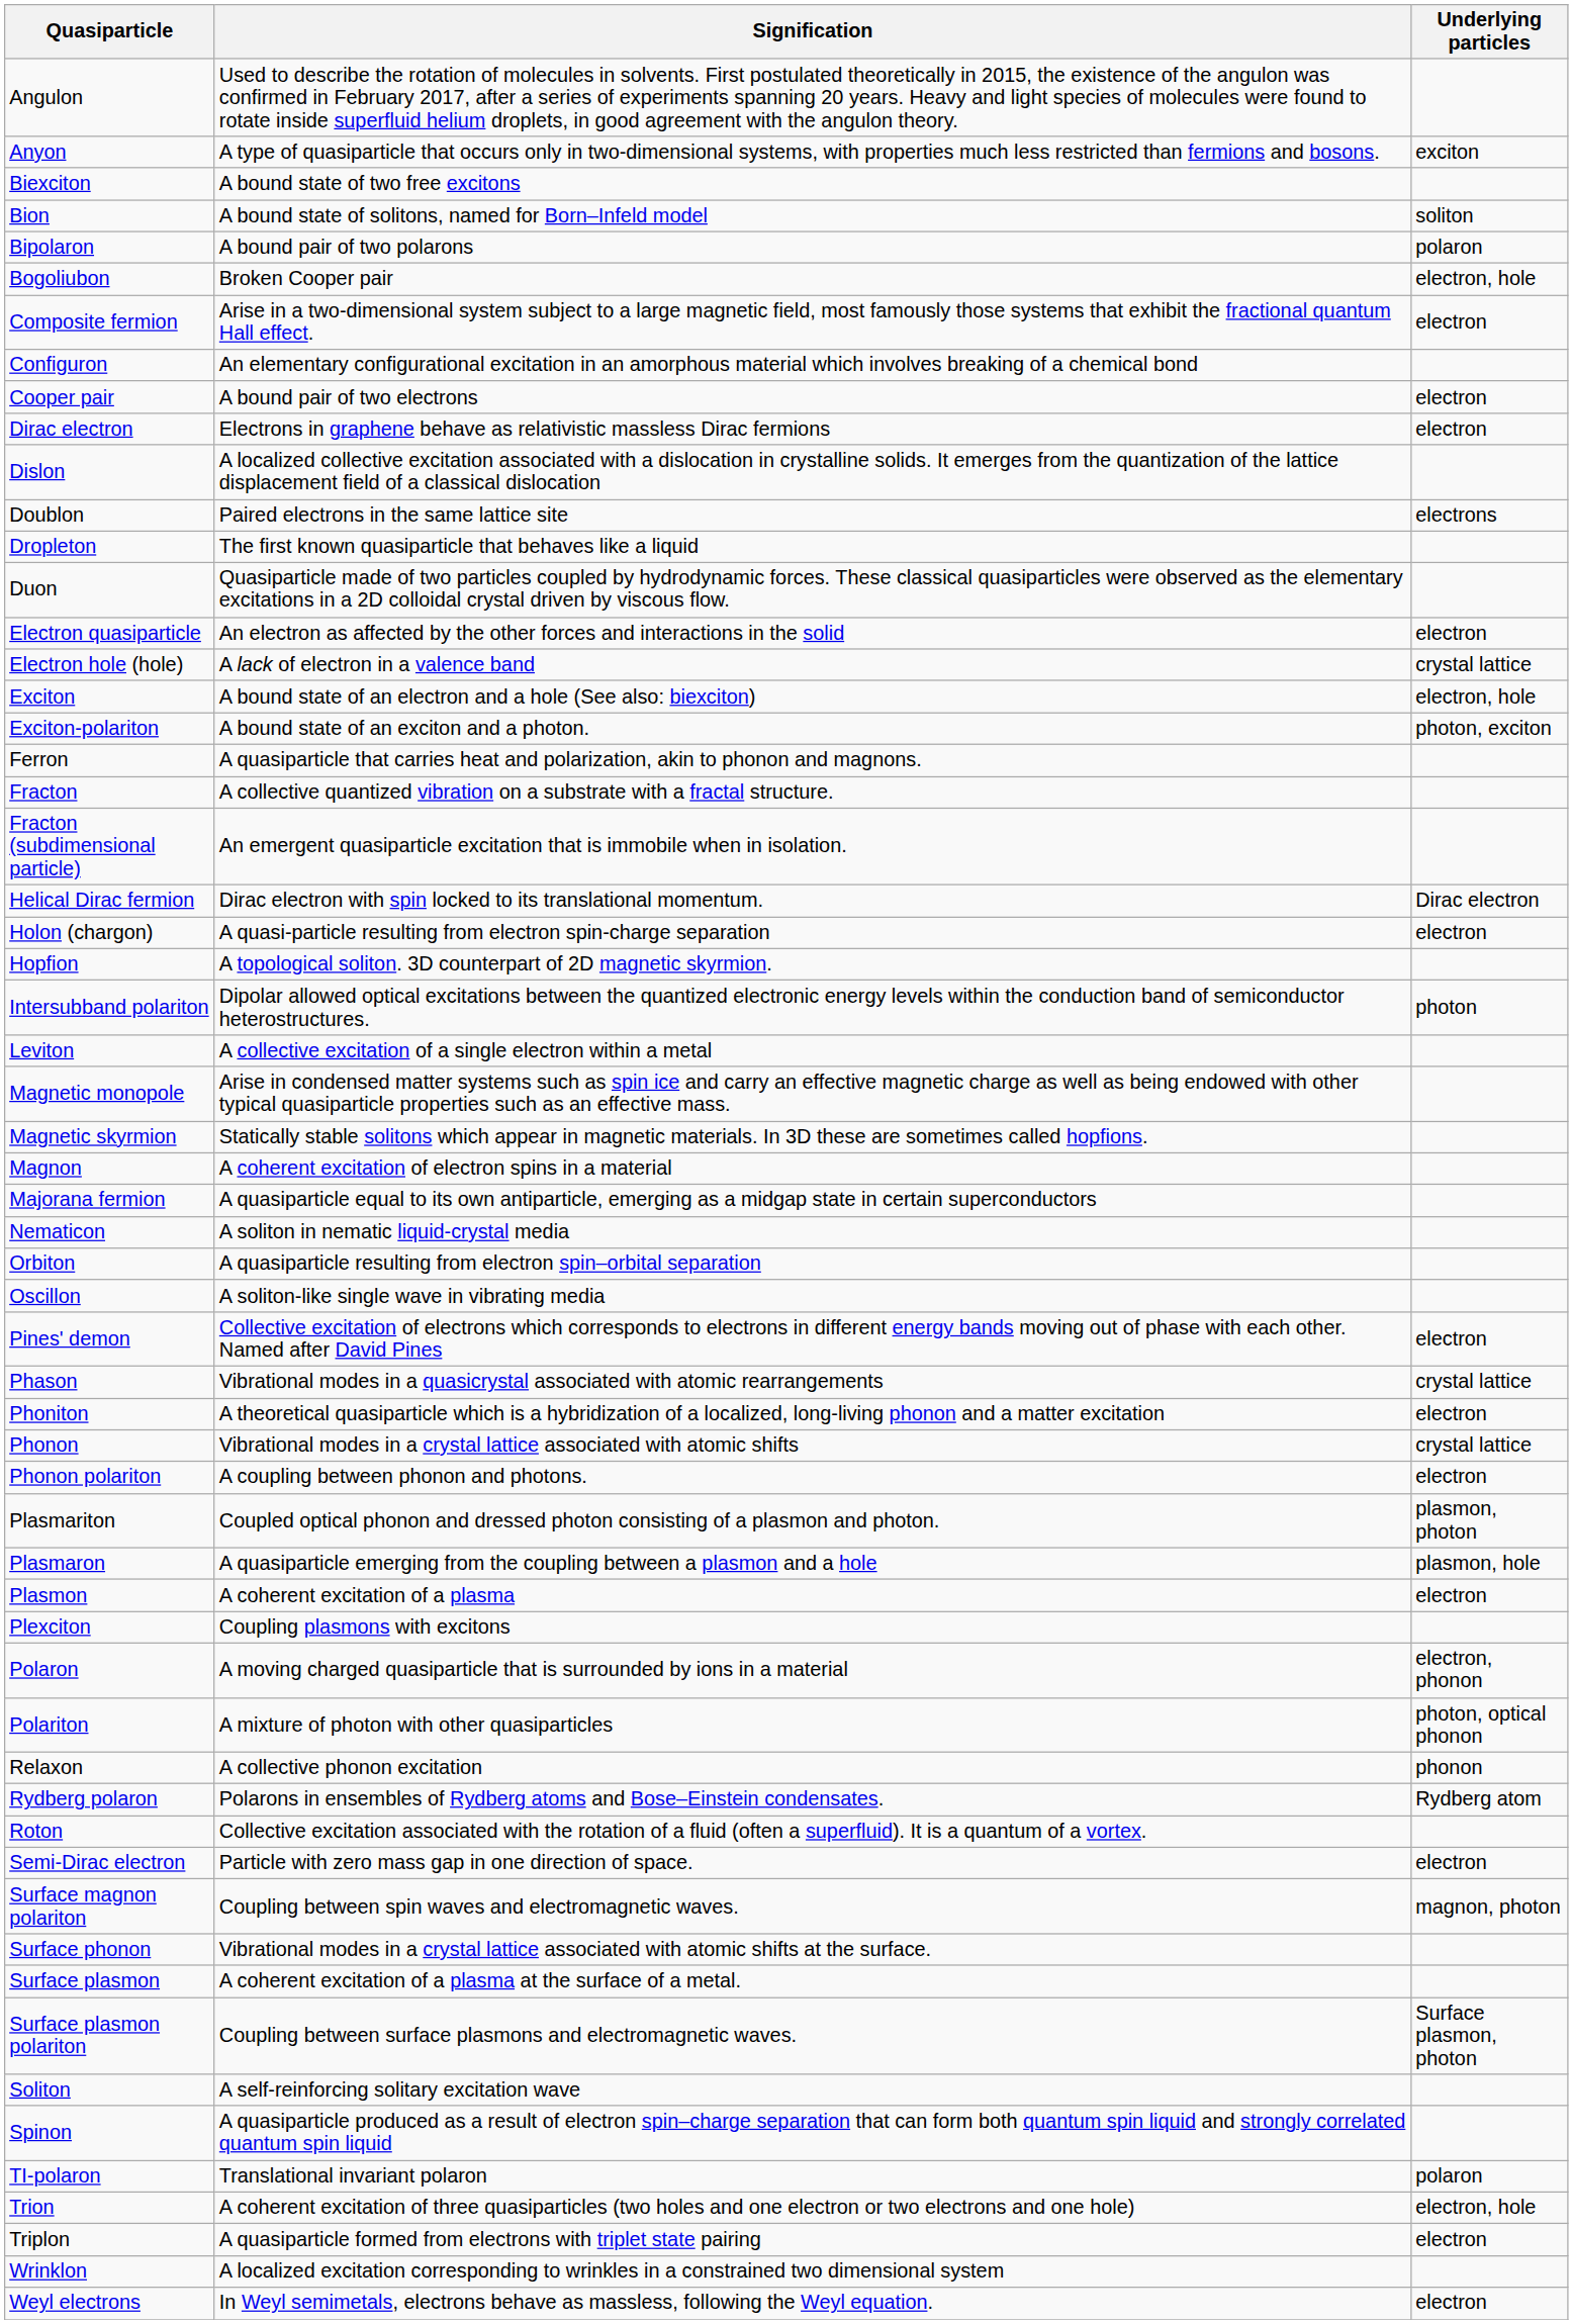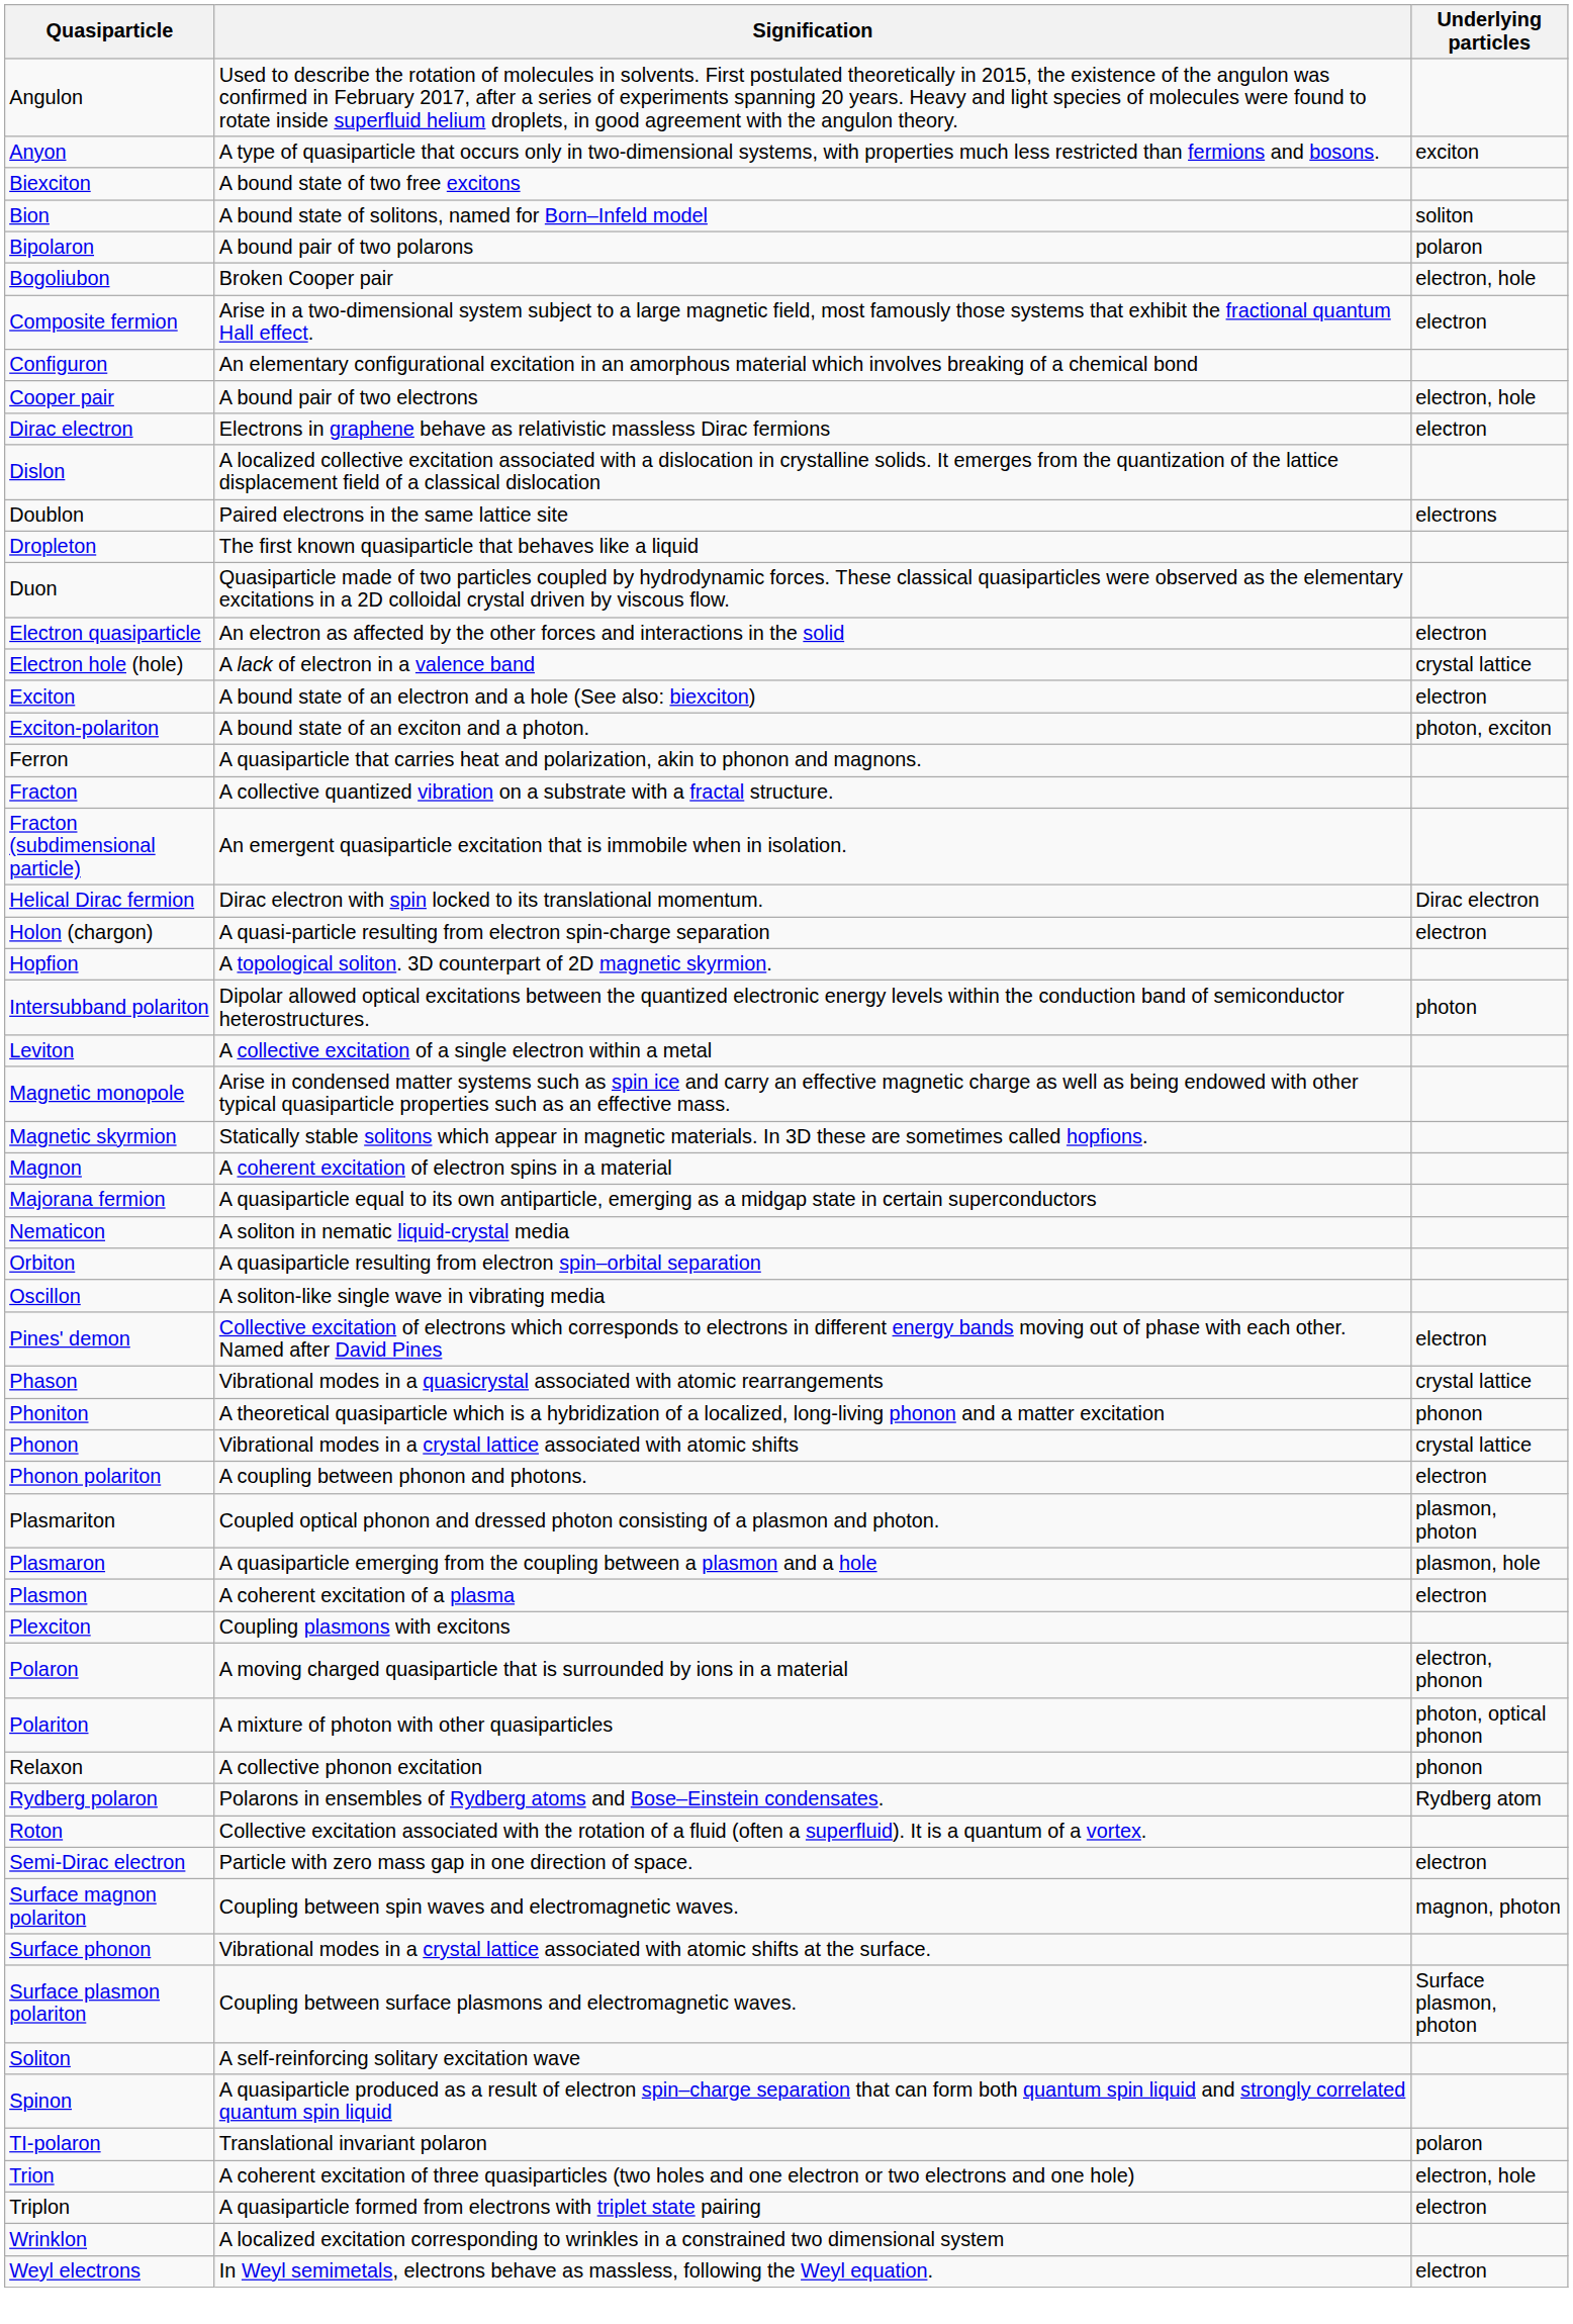Cooper pair | Underlying particles: electron -> electron, hole
Exciton | Underlying particles: electron, hole -> electron
Phoniton | Underlying particles: electron -> phonon
- row: Surface plasmon | A coherent excitation of a plasma at the surface of a metal.
